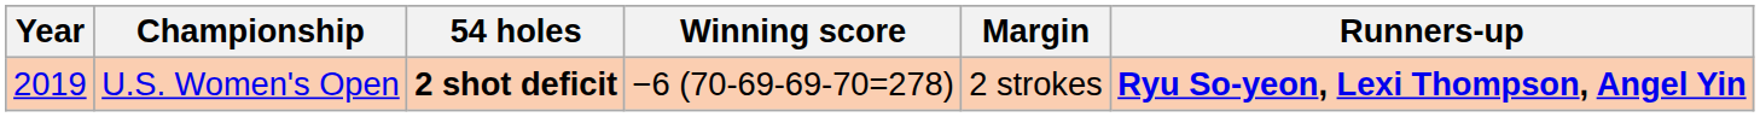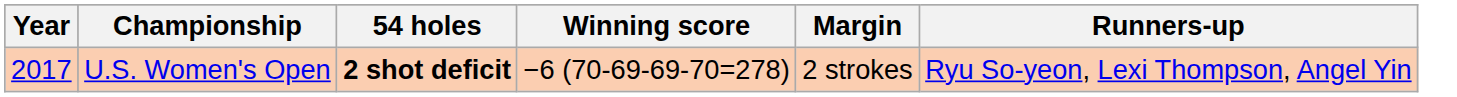U.S. Women's Open | Year: 2019 -> 2017
U.S. Women's Open | Runners-up: bold -> normal
